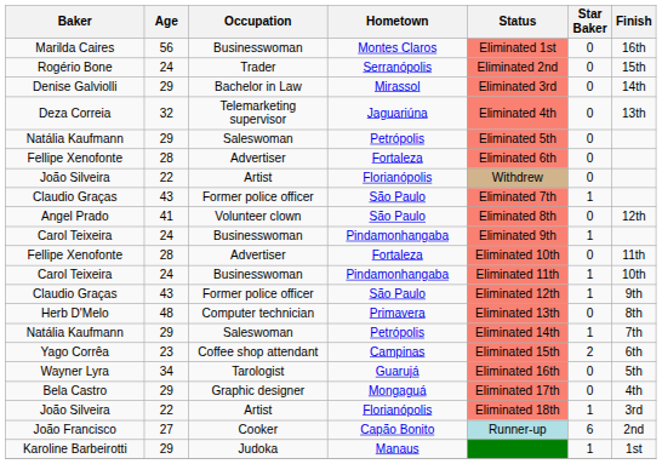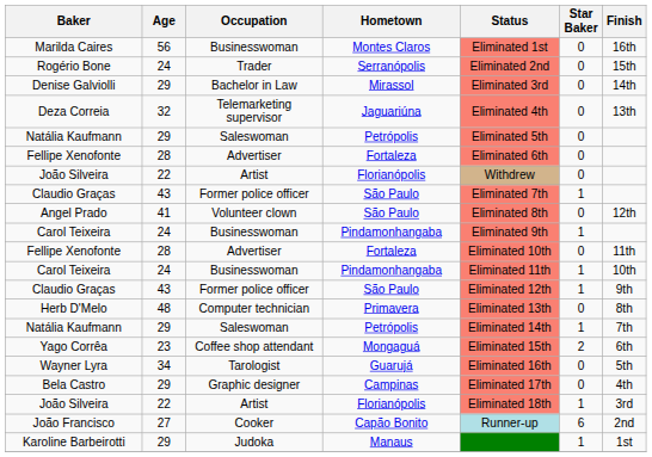Yago Corrêa | Hometown: Campinas -> Mongaguá
Bela Castro | Hometown: Mongaguá -> Campinas
